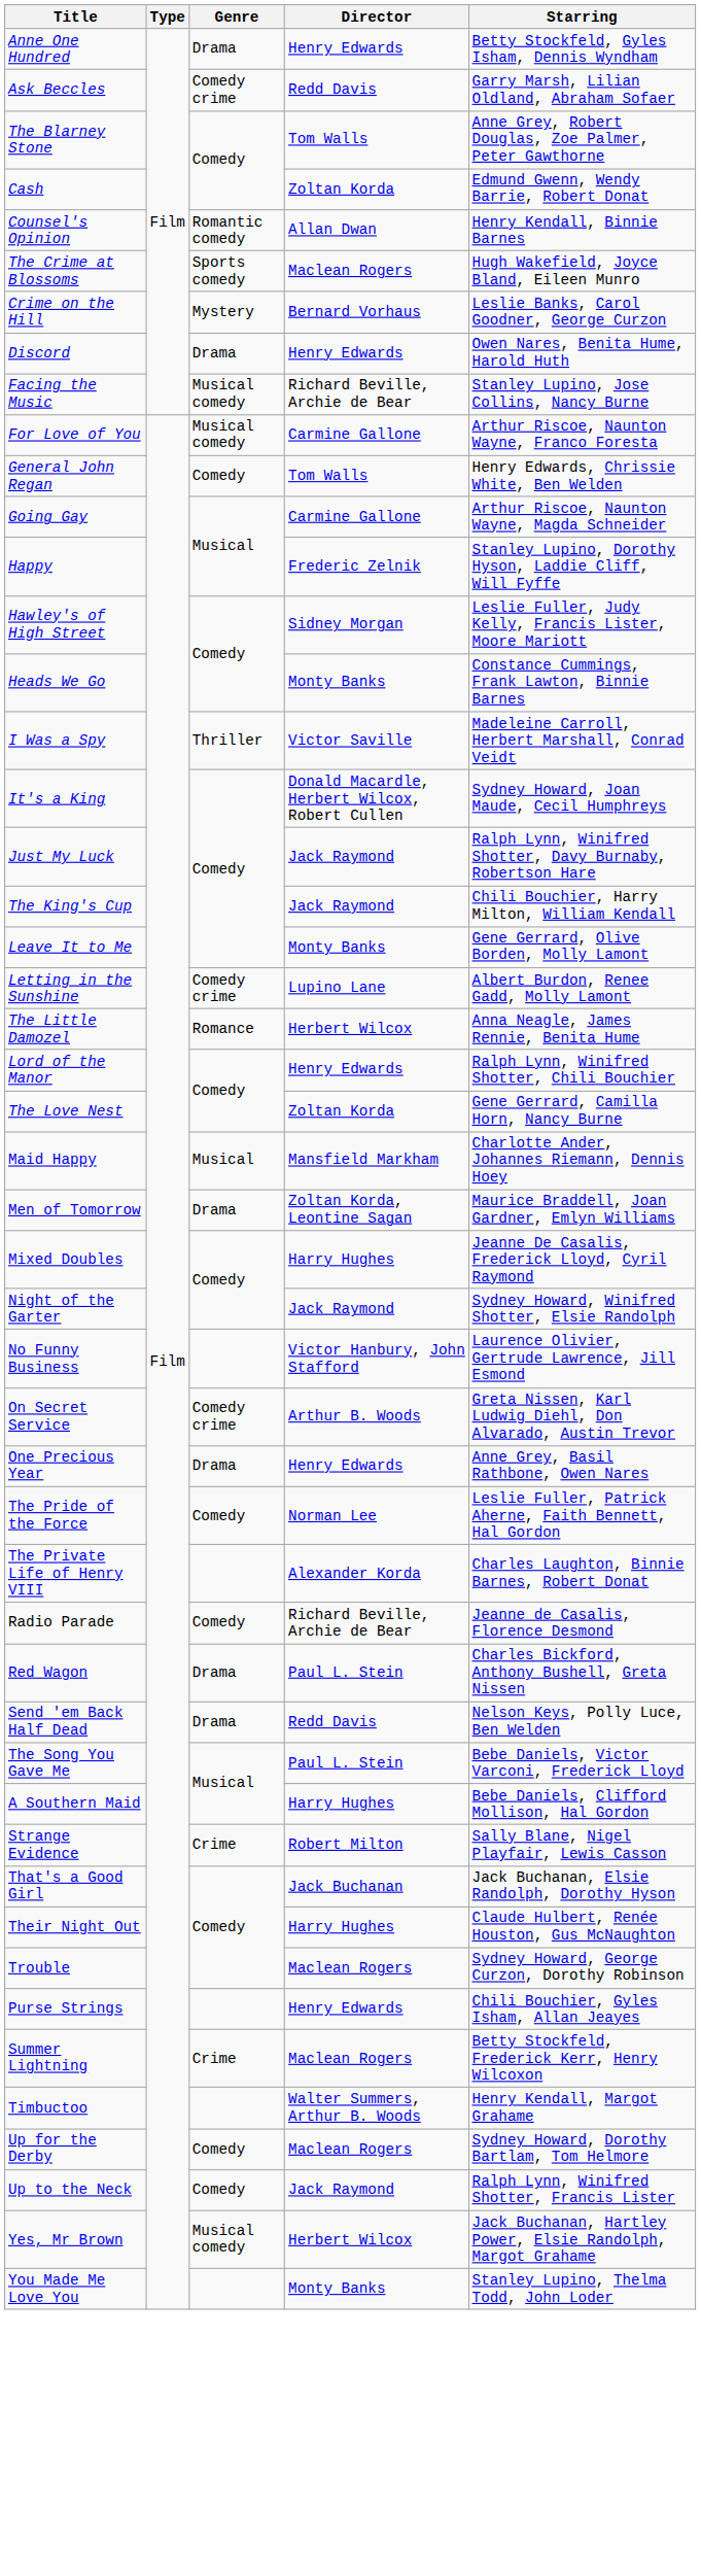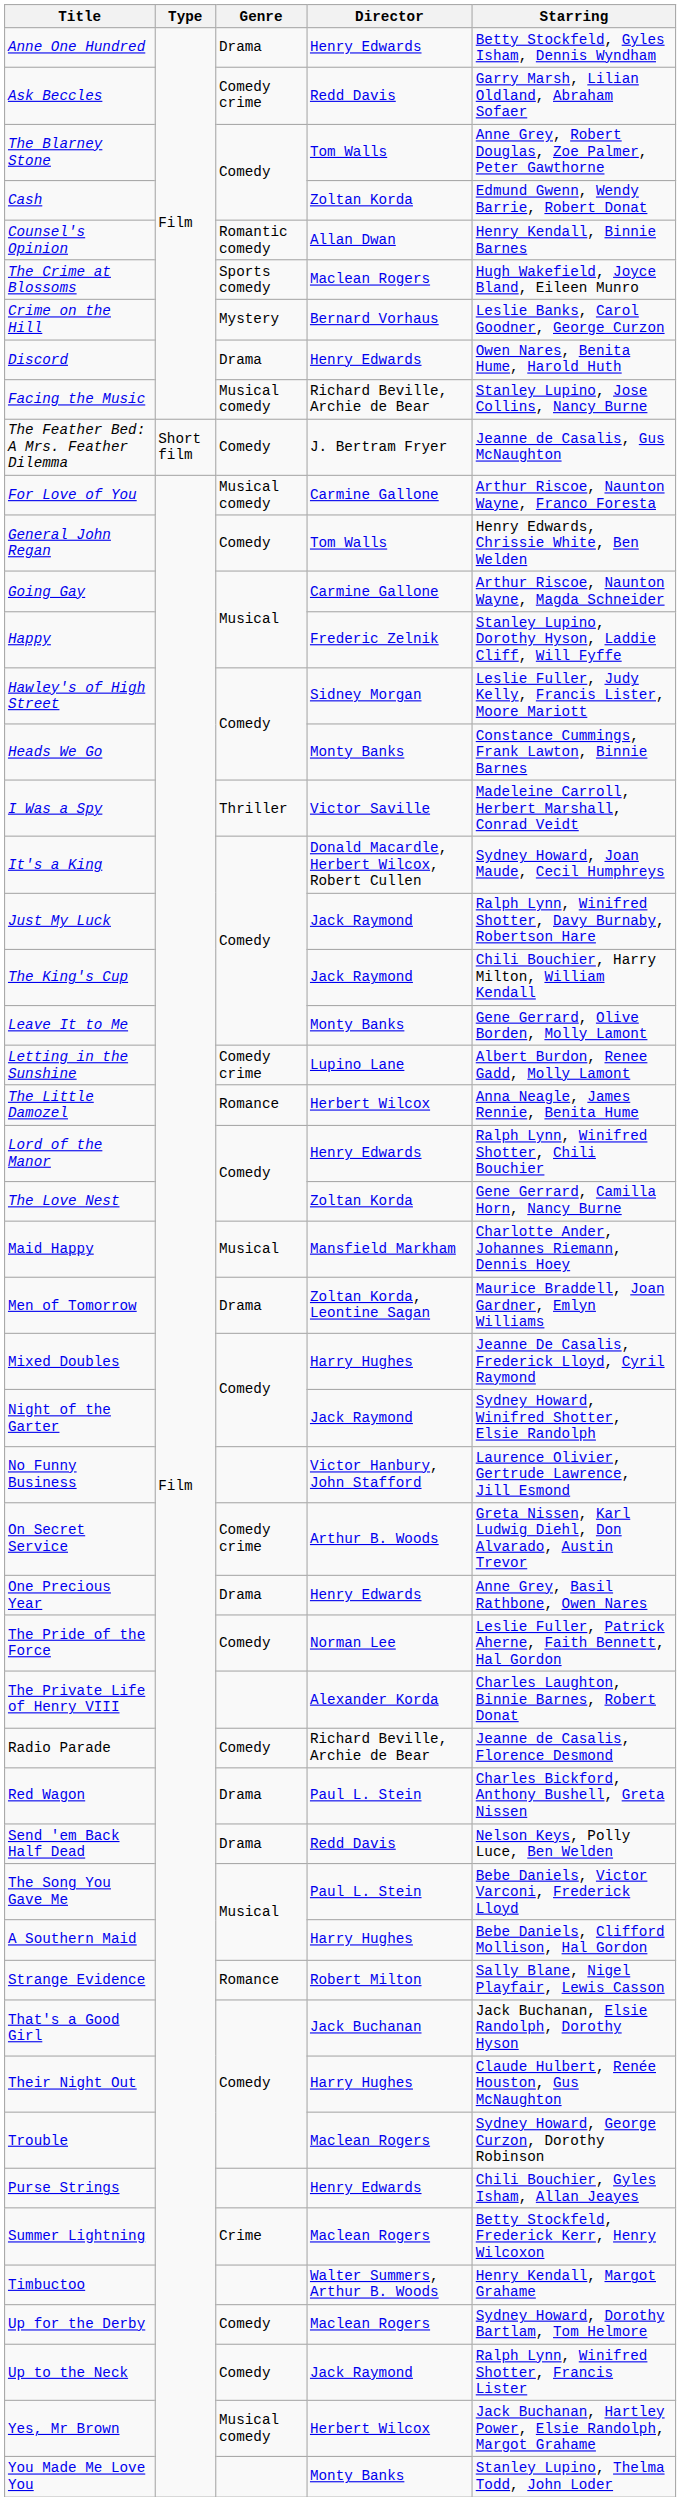+ row: The Feather Bed: A Mrs. Feather Dilemma | Short film | Comedy | J. Bertram Fryer | Jeanne de Casalis, Gus McNaughton
Strange Evidence | Genre: Crime -> Romance
